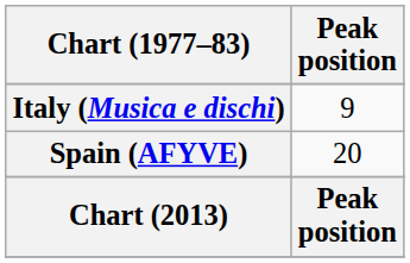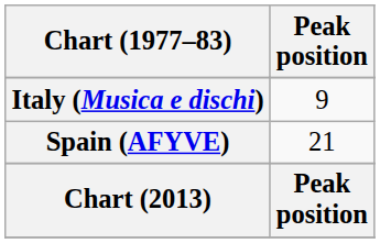Spain (AFYVE) | Peak position: 20 -> 21
